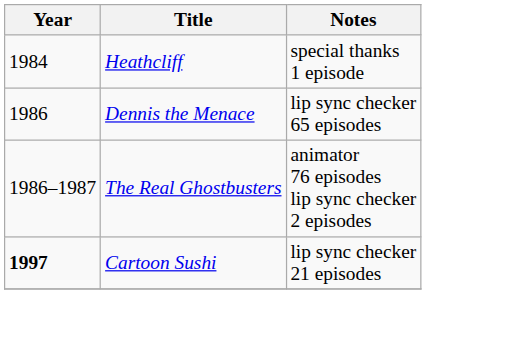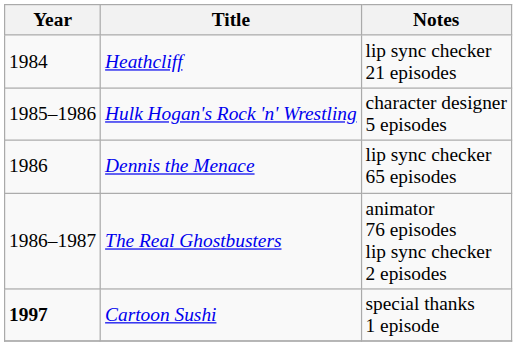Heathcliff | Notes: special thanks 1 episode -> lip sync checker 21 episodes
+ row: 1985–1986 | Hulk Hogan's Rock 'n' Wrestling | character designer 5 episodes
Cartoon Sushi | Notes: lip sync checker 21 episodes -> special thanks 1 episode
